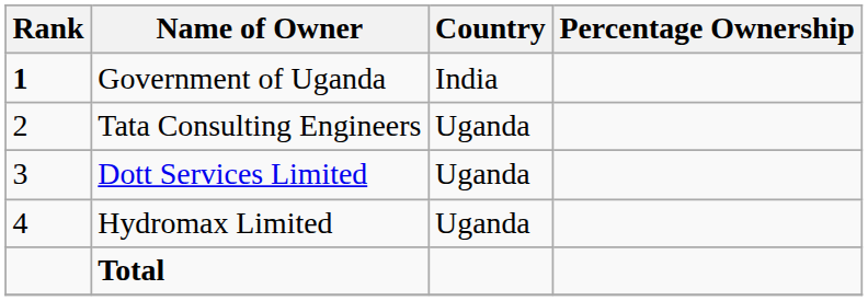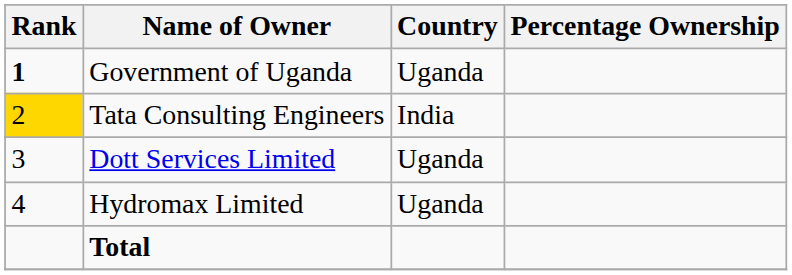Government of Uganda | Country: India -> Uganda
Tata Consulting Engineers | Rank: no background -> gold background
Tata Consulting Engineers | Country: Uganda -> India
